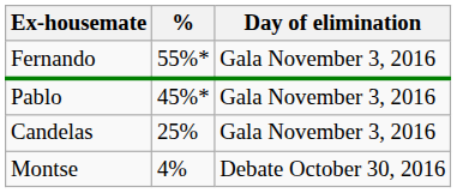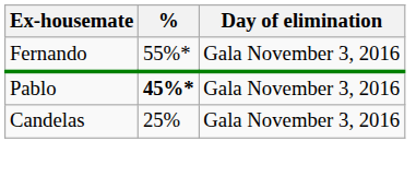Pablo | %: normal -> bold
- row: Montse | 4% | Debate October 30, 2016
